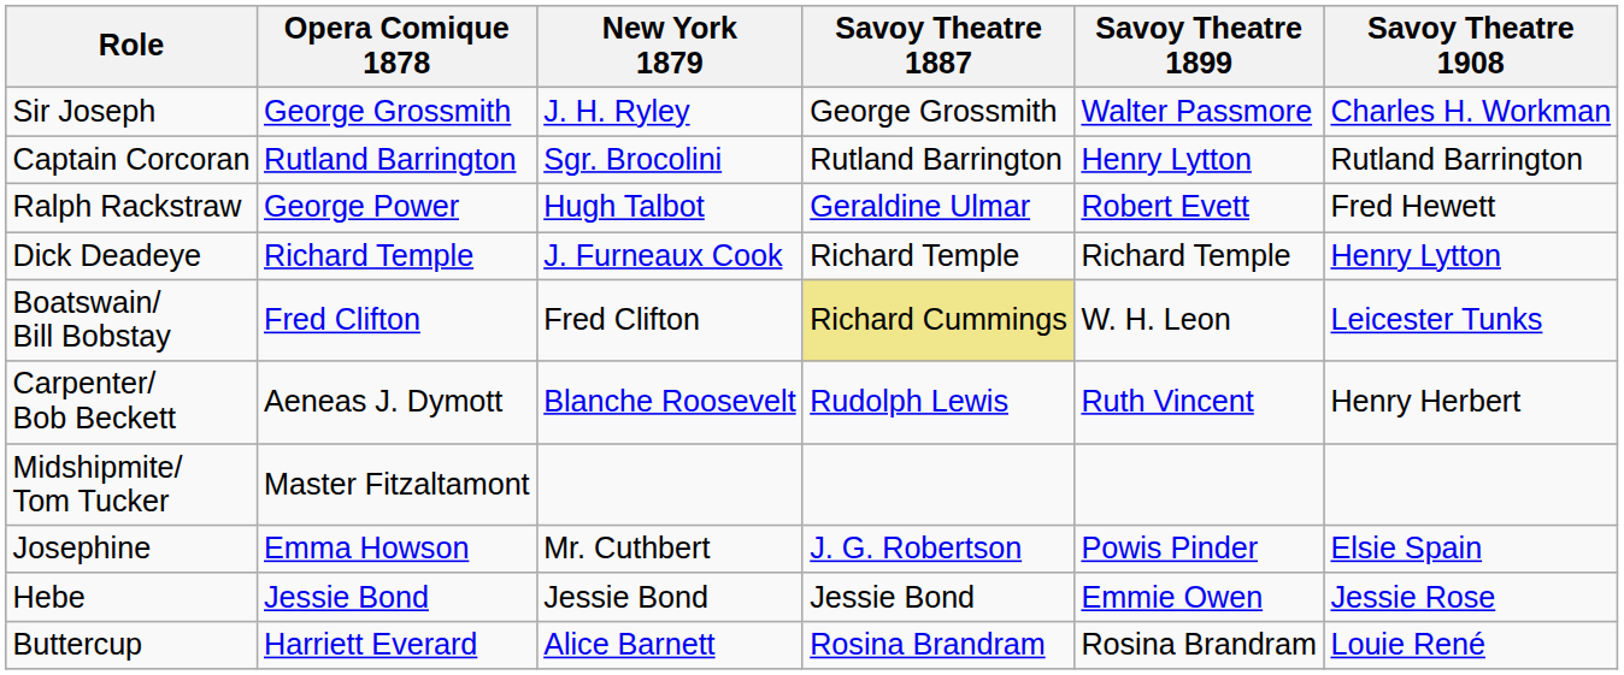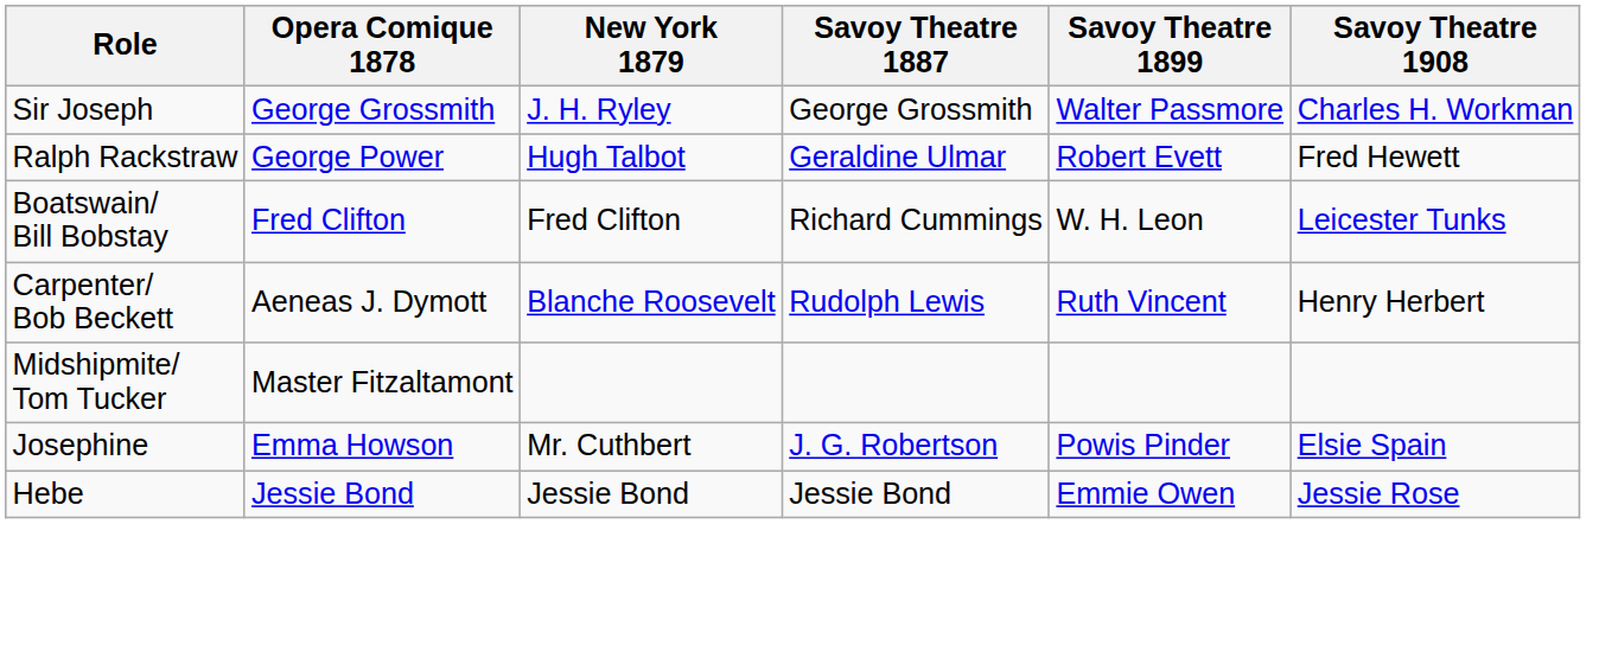- row: Captain Corcoran | Rutland Barrington | Sgr. Brocolini | Rutland Barrington | Henry Lytton | Rutland Barrington
- row: Dick Deadeye | Richard Temple | J. Furneaux Cook | Richard Temple | Richard Temple | Henry Lytton
Boatswain/ Bill Bobstay | Savoy Theatre 1887: khaki background -> no background
- row: Buttercup | Harriett Everard | Alice Barnett | Rosina Brandram | Rosina Brandram | Louie René
